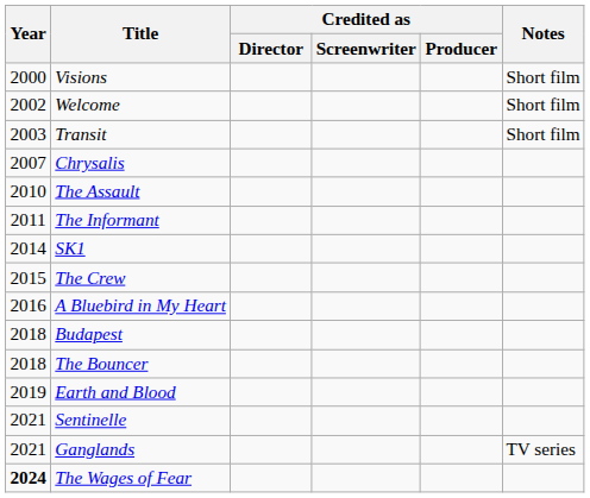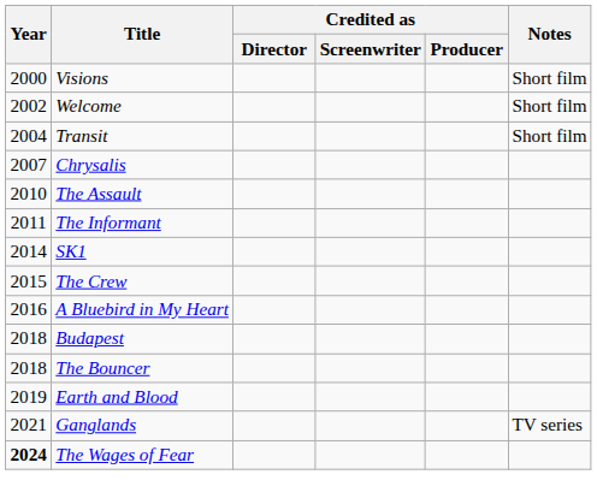Transit | Year: 2003 -> 2004
- row: 2021 | Sentinelle
